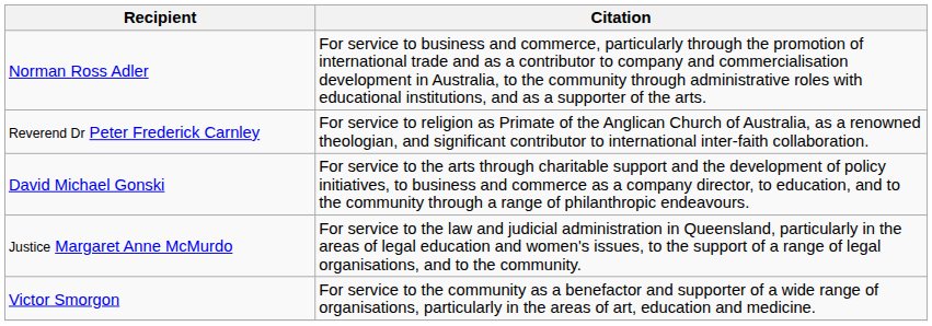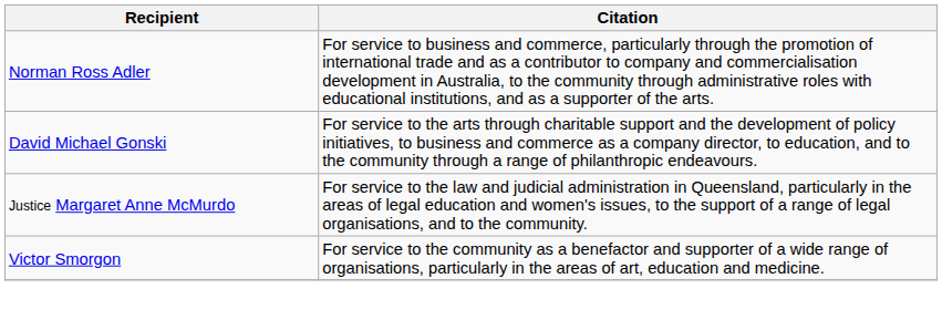- row: Reverend Dr Peter Frederick Carnley | For service to religion as Primate of the Anglican Church of Australia, as a renowned theologian, and significant contributor to international inter-faith collaboration.
